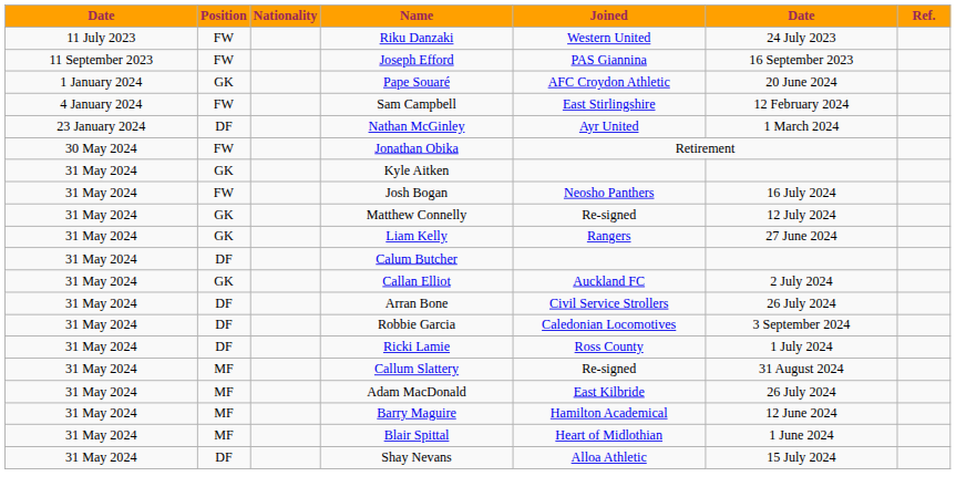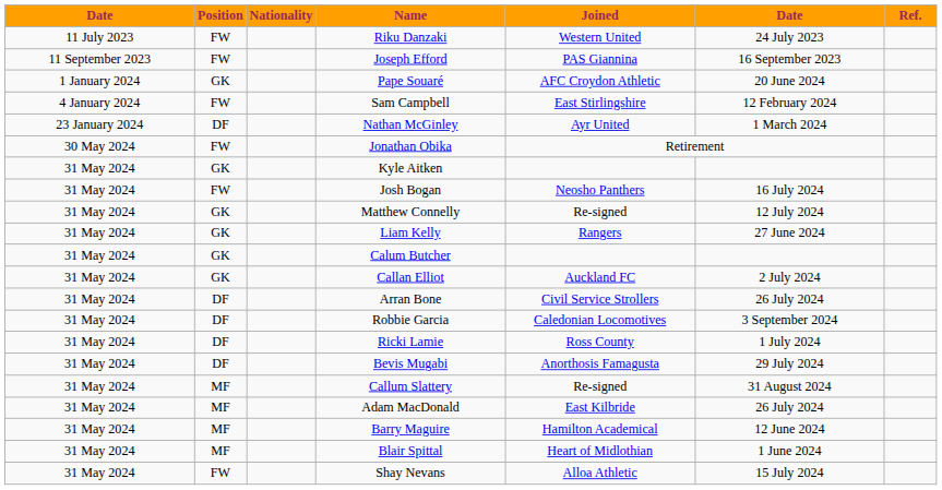Calum Butcher | Position: DF -> GK
+ row: 31 May 2024 | DF | Bevis Mugabi | Anorthosis Famagusta | 29 July 2024
Shay Nevans | Position: DF -> FW
